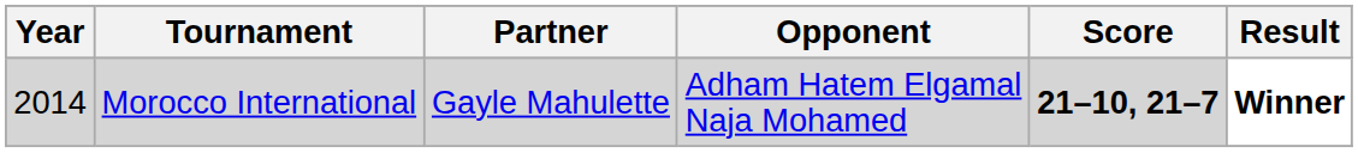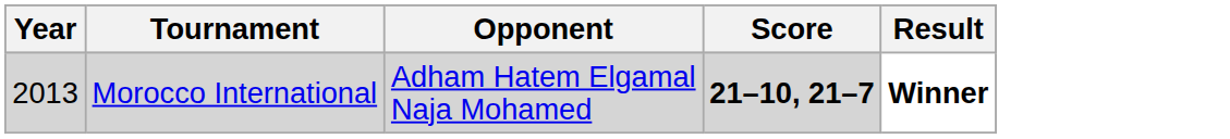- column: Partner | Gayle Mahulette
Morocco International | Year: 2014 -> 2013
